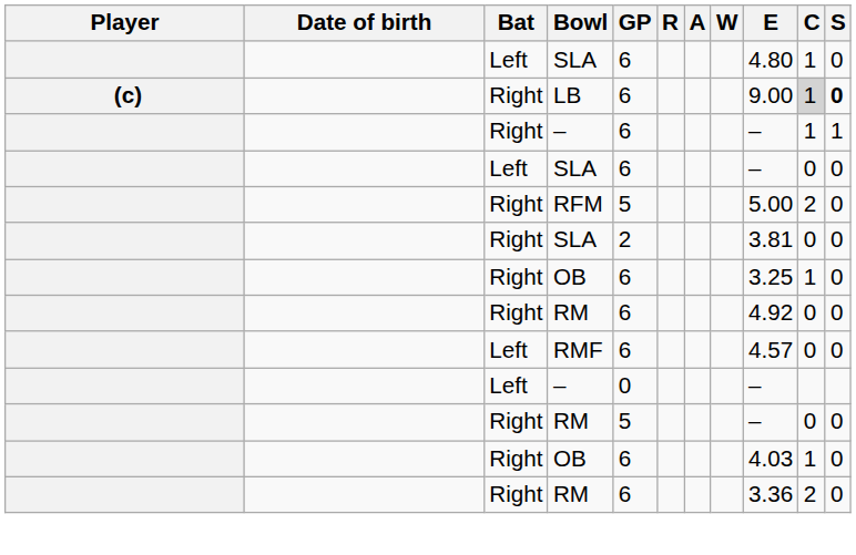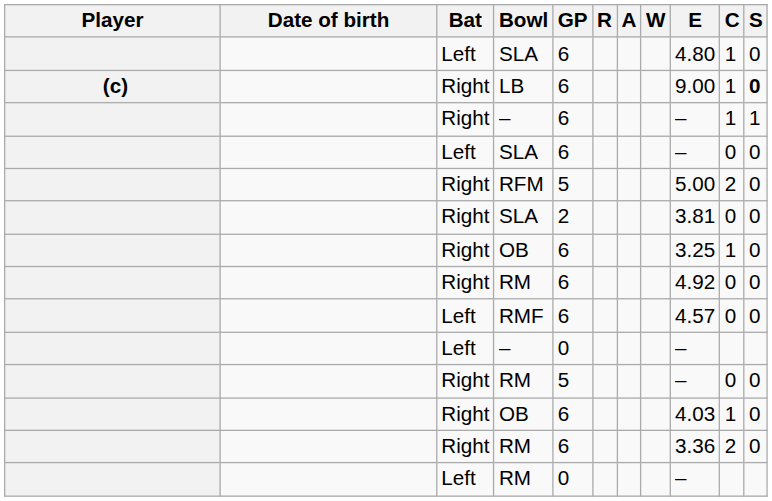LB | C: lightgrey background -> no background
+ row: Left | RM | 0 | –
